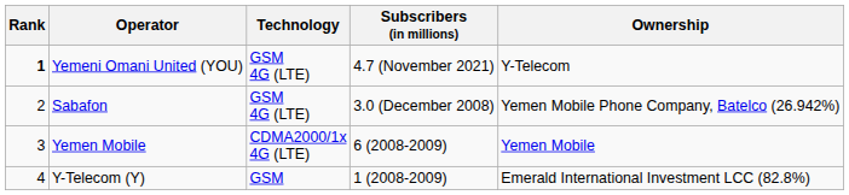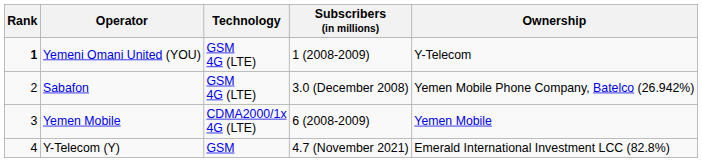Yemeni Omani United (YOU) | Subscribers (in millions): 4.7 (November 2021) -> 1 (2008-2009)
Y-Telecom (Y) | Subscribers (in millions): 1 (2008-2009) -> 4.7 (November 2021)
